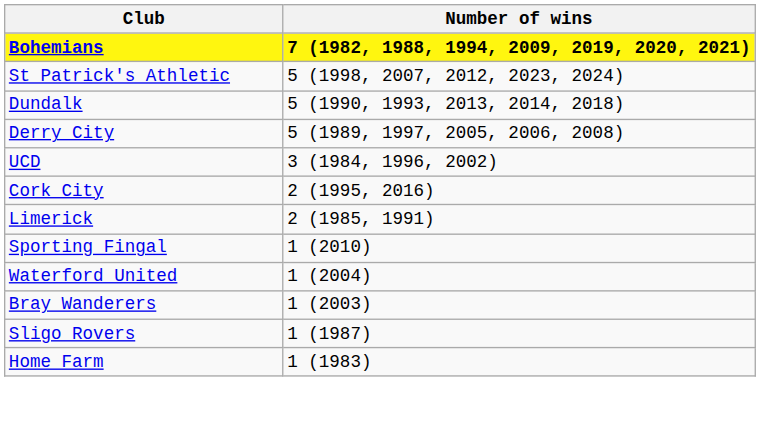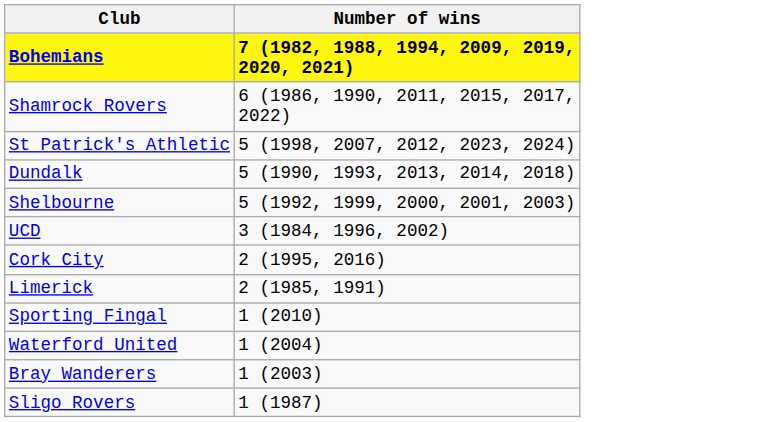+ row: Shamrock Rovers | 6 (1986, 1990, 2011, 2015, 2017, 2022)
- row: Derry City | 5 (1989, 1997, 2005, 2006, 2008)
+ row: Shelbourne | 5 (1992, 1999, 2000, 2001, 2003)
- row: Home Farm | 1 (1983)
